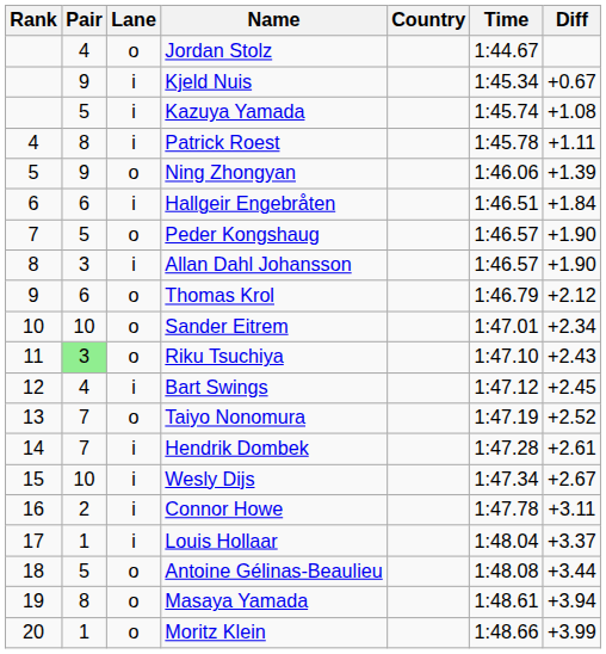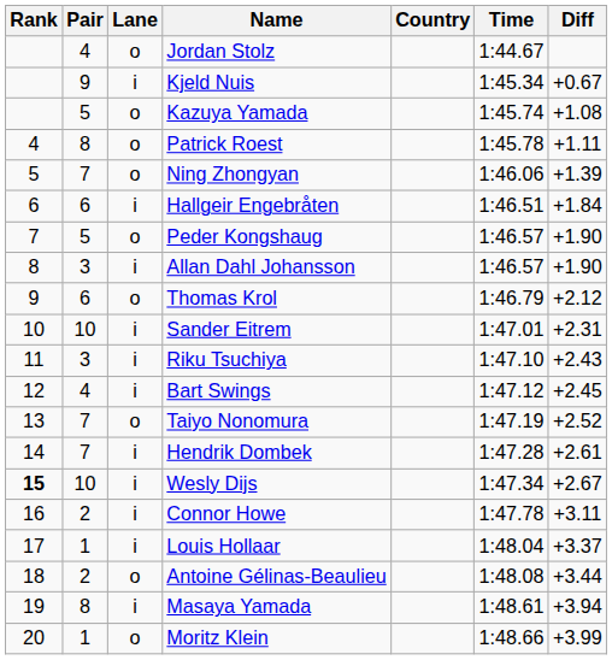Kazuya Yamada | Lane: i -> o
Patrick Roest | Lane: i -> o
Ning Zhongyan | Pair: 9 -> 7
Sander Eitrem | Lane: o -> i
Sander Eitrem | Diff: +2.34 -> +2.31
Riku Tsuchiya | Pair: lightgreen background -> no background
Riku Tsuchiya | Lane: o -> i
Wesly Dijs | Rank: normal -> bold
Antoine Gélinas-Beaulieu | Pair: 5 -> 2
Masaya Yamada | Lane: o -> i
